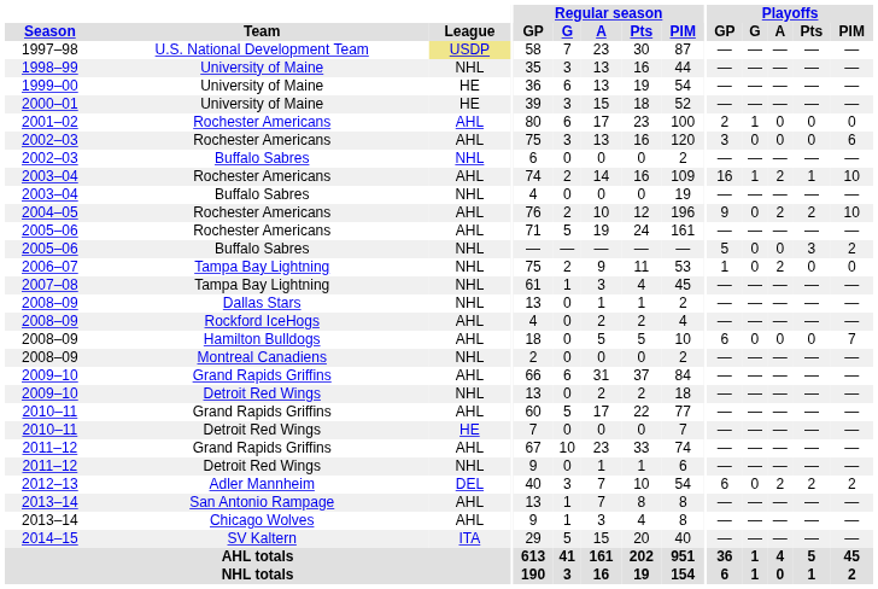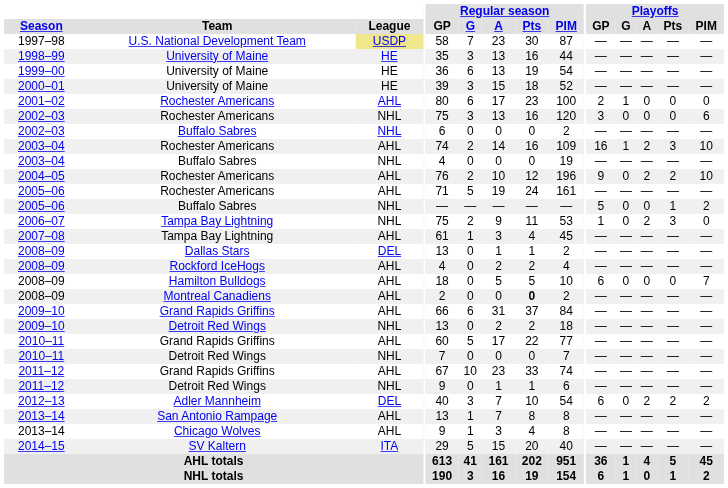1998–99 | League: NHL -> HE
2002–03 / Rochester Americans | League: AHL -> NHL
2003–04 / Rochester Americans | Playoffs / Pts: 1 -> 3
2005–06 / Buffalo Sabres | Playoffs / Pts: 3 -> 1
2006–07 | Playoffs / Pts: 0 -> 3
2007–08 | League: NHL -> AHL
2008–09 / Dallas Stars | League: NHL -> DEL
2008–09 / Montreal Canadiens | League: NHL -> AHL
2008–09 / Montreal Canadiens | Regular season / Pts: normal -> bold
2010–11 / Detroit Red Wings | League: HE -> NHL
